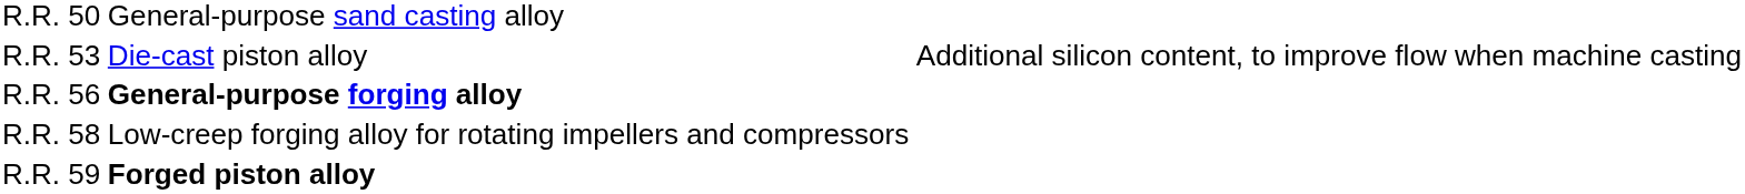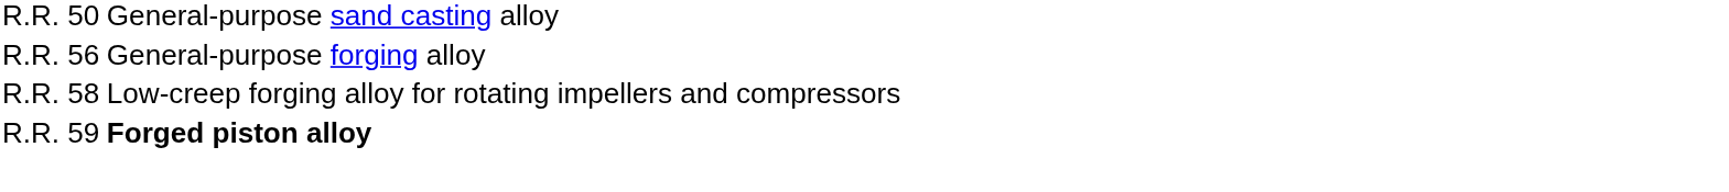- row: R.R. 53 | Die-cast piston alloy | Additional silicon content, to improve flow when machine casting
R.R. 56 | column 2: bold -> normal
